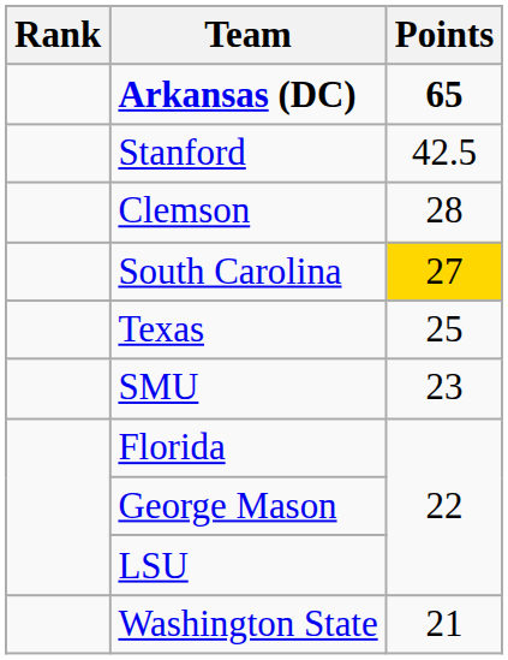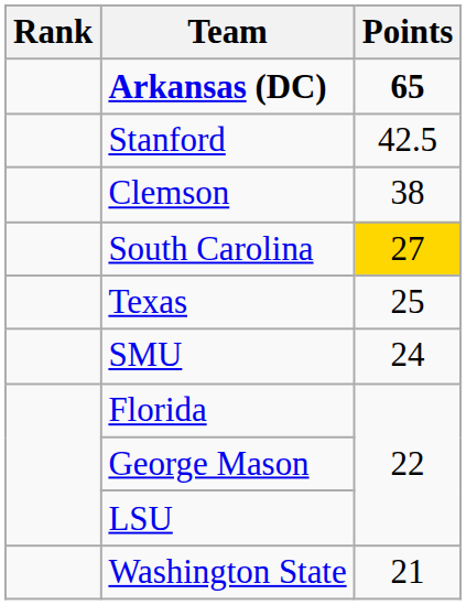Clemson | Points: 28 -> 38
SMU | Points: 23 -> 24
